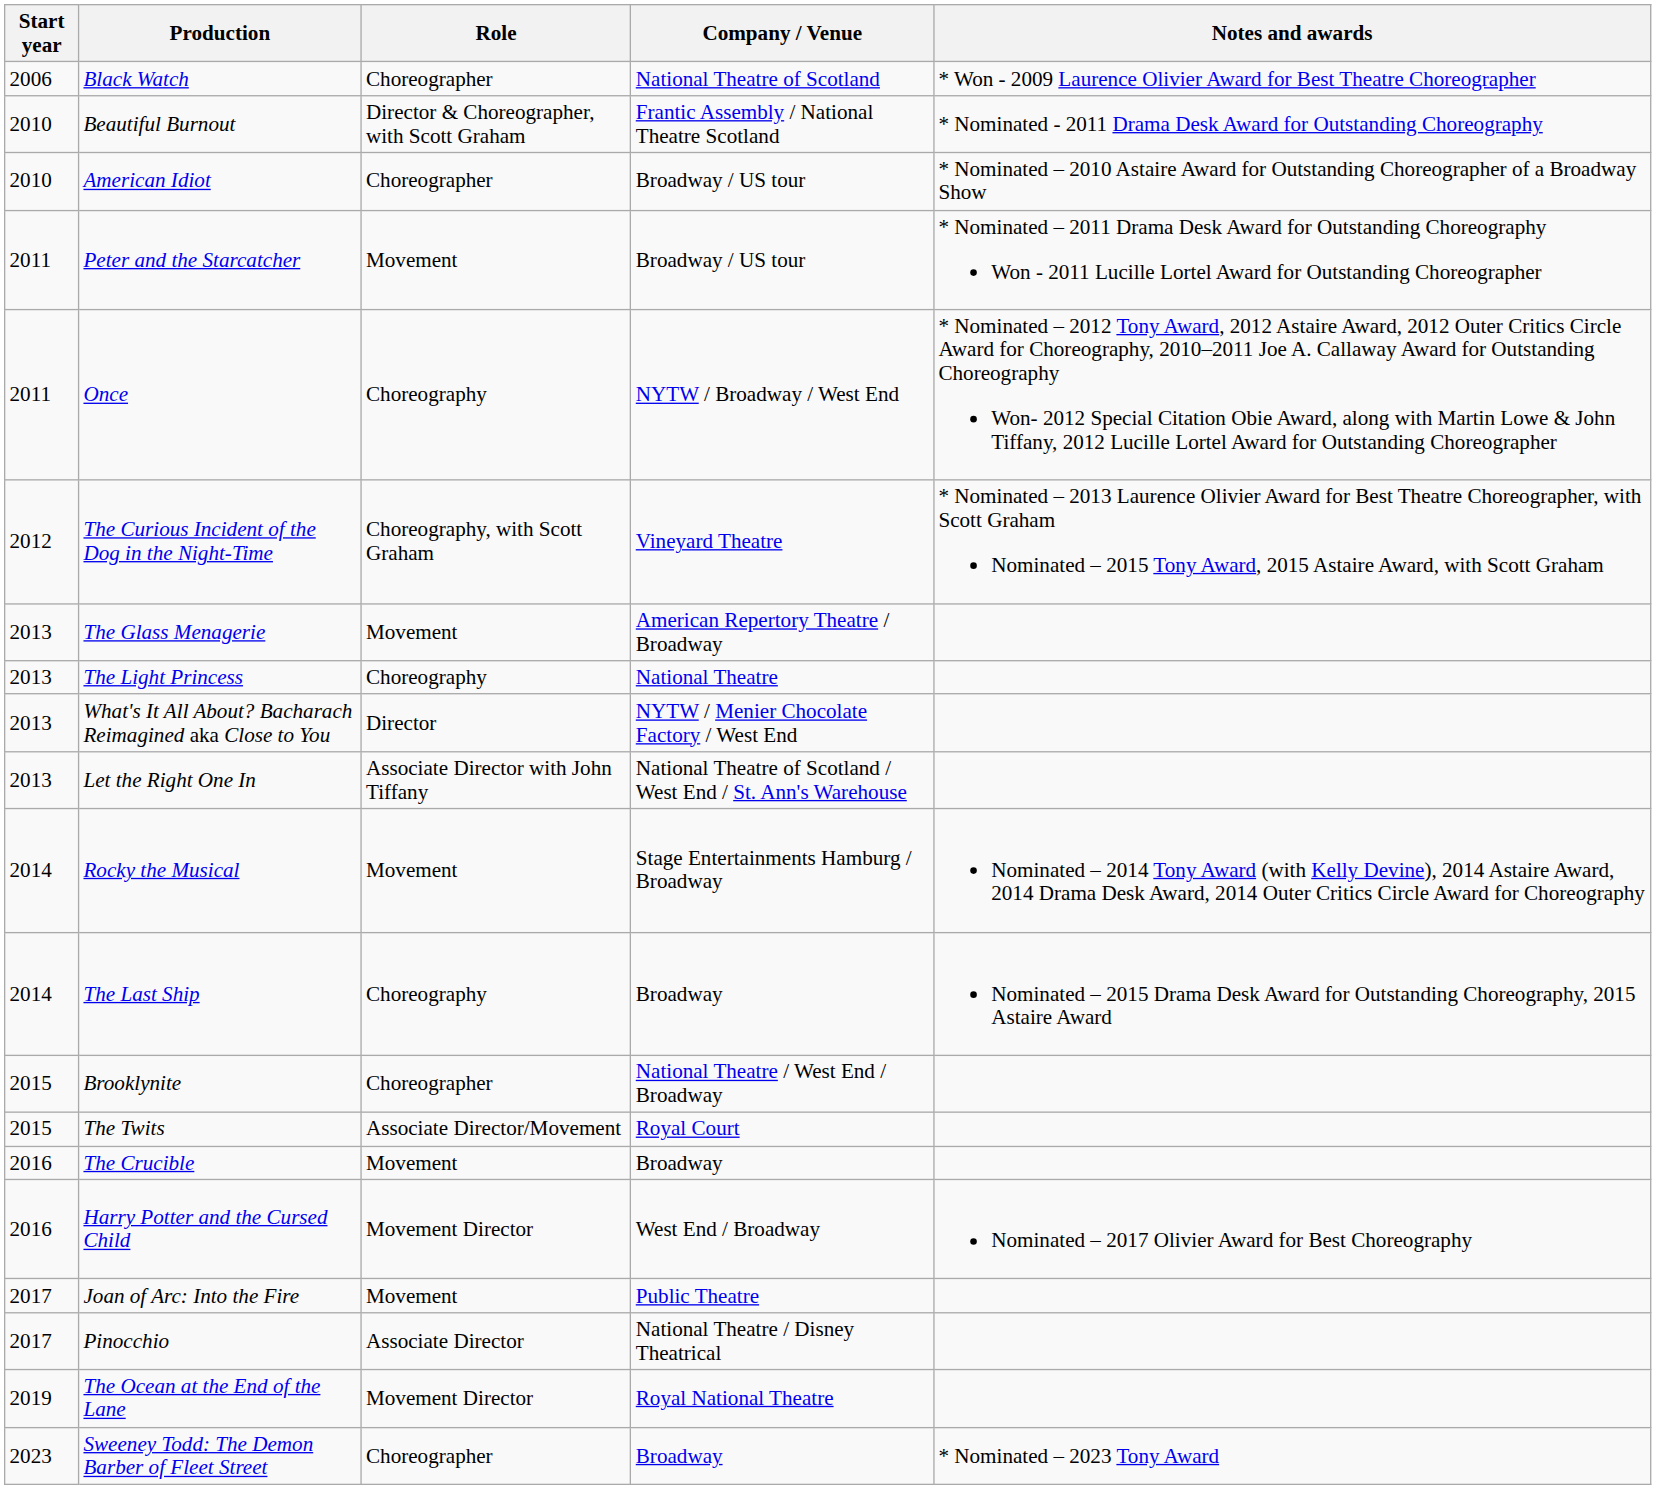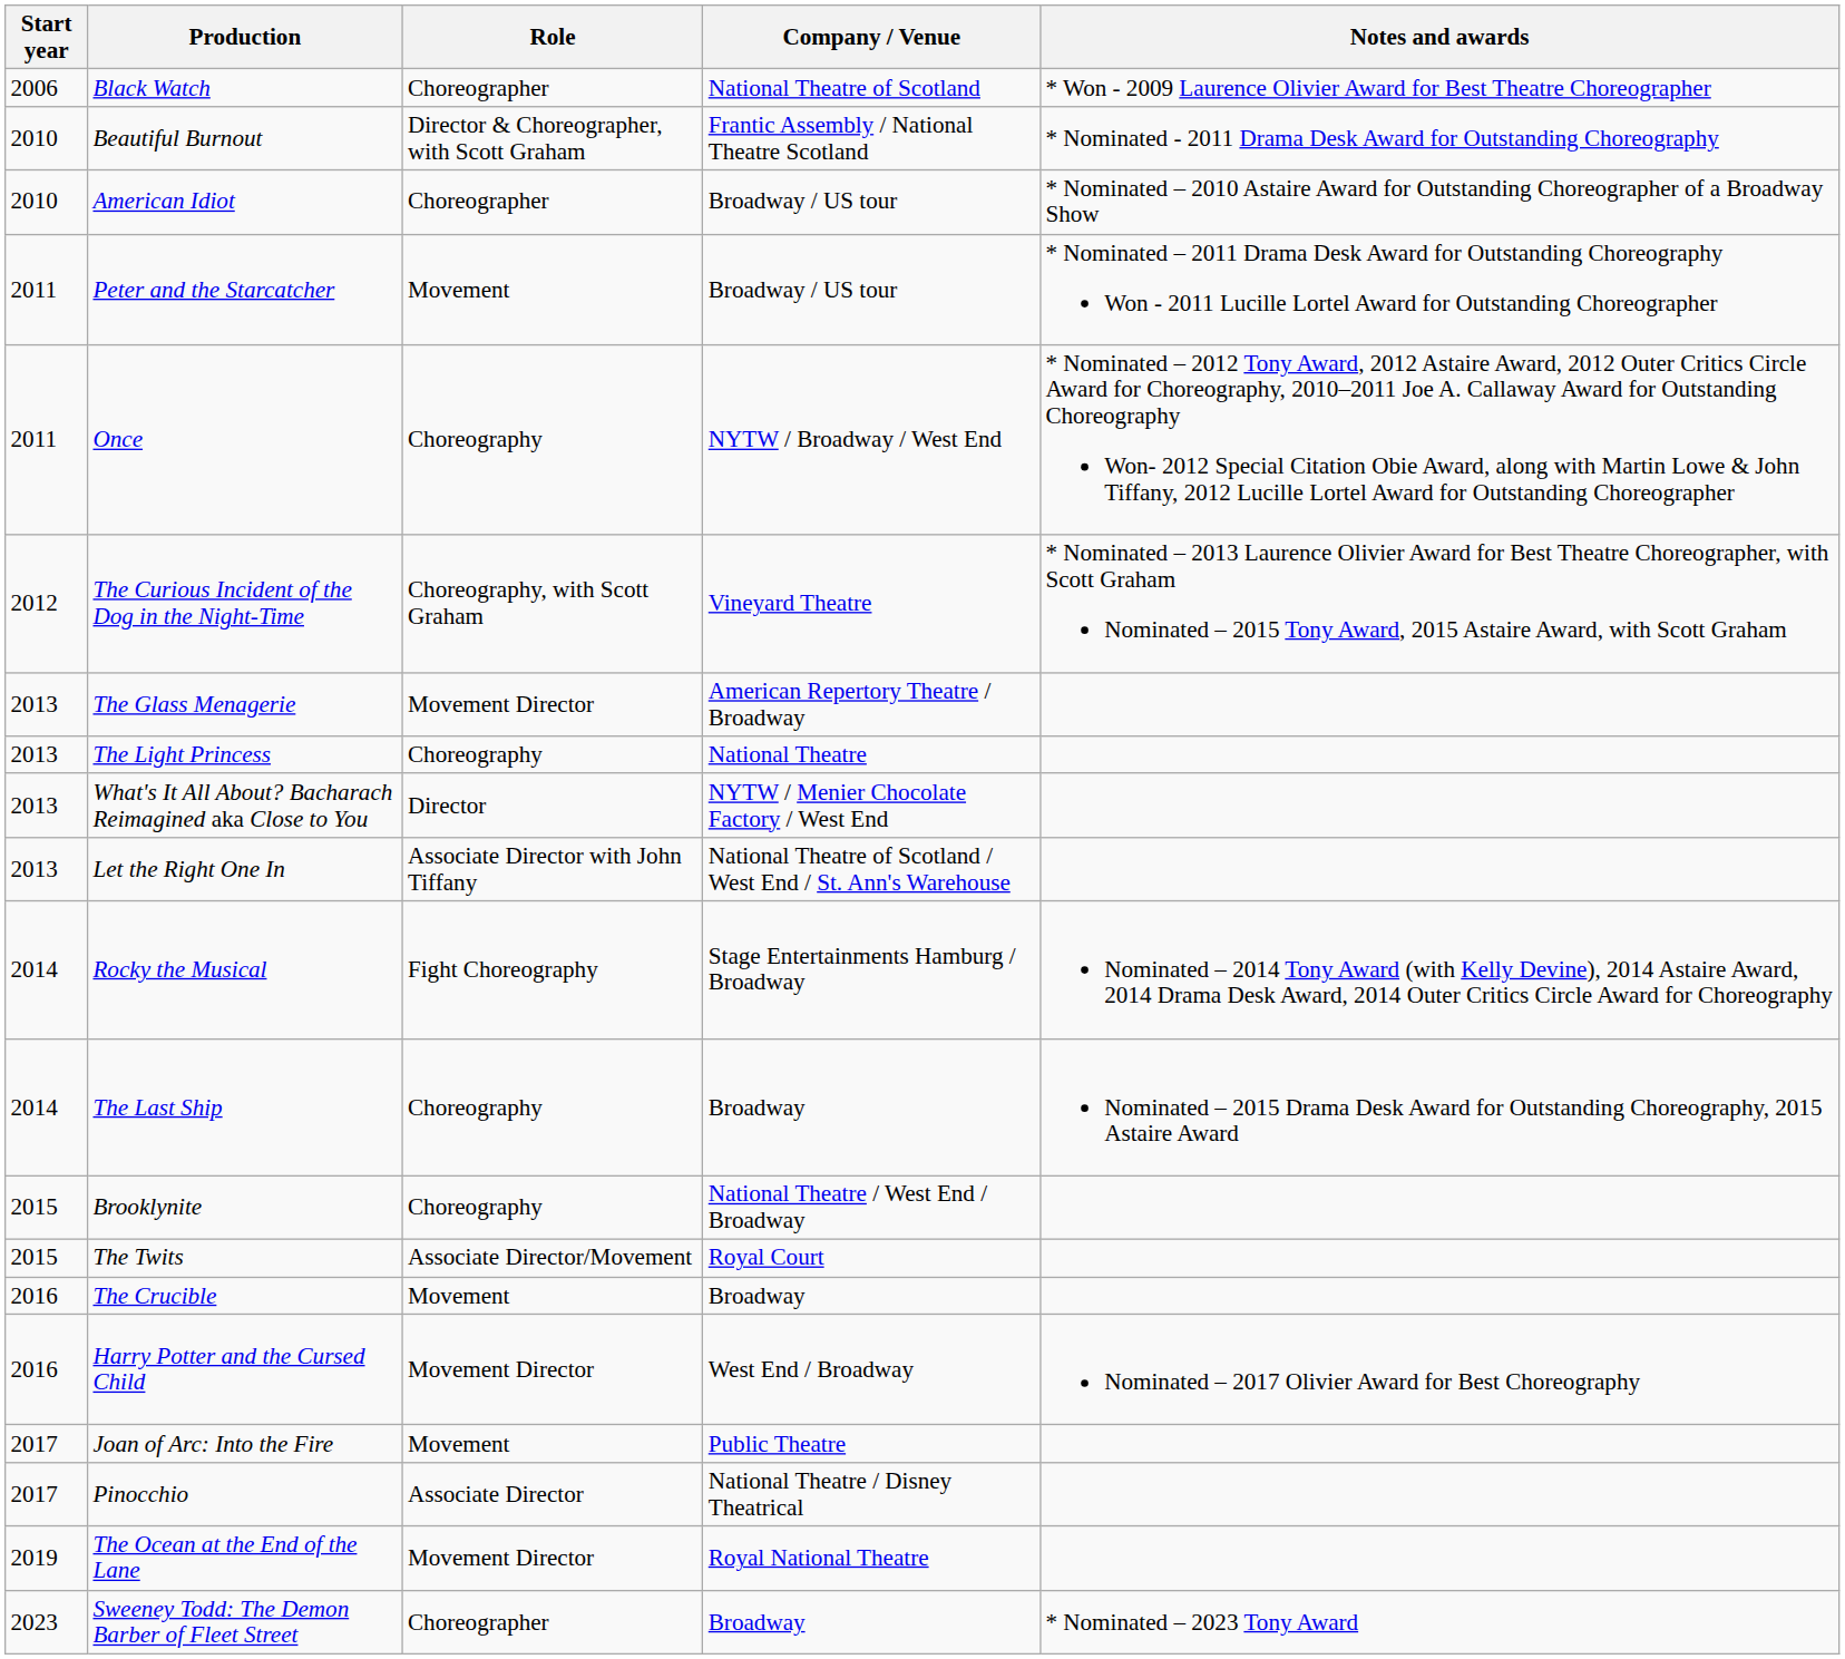The Glass Menagerie | Role: Movement -> Movement Director
Rocky the Musical | Role: Movement -> Fight Choreography
Brooklynite | Role: Choreographer -> Choreography
